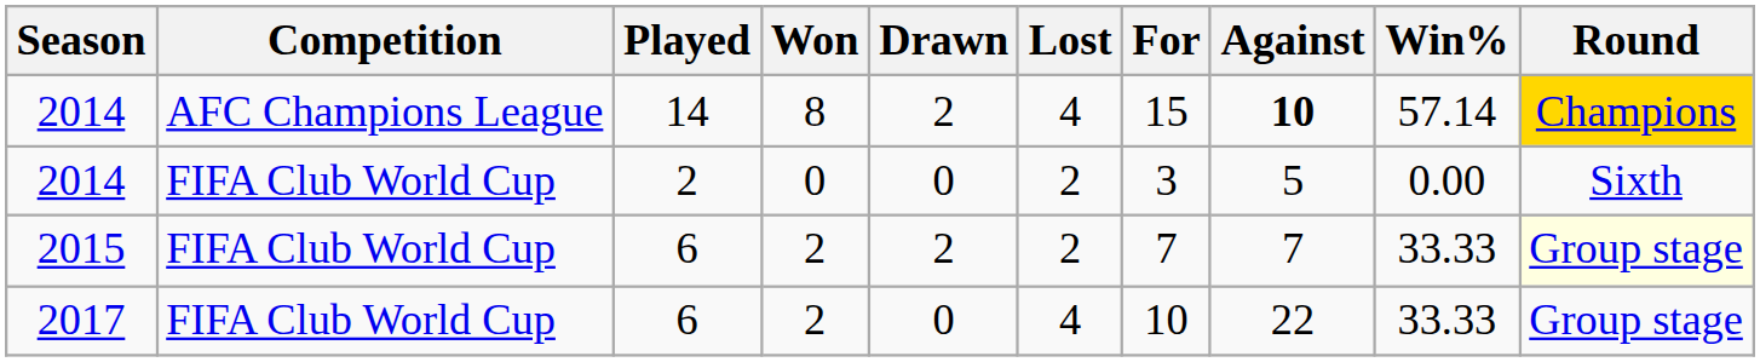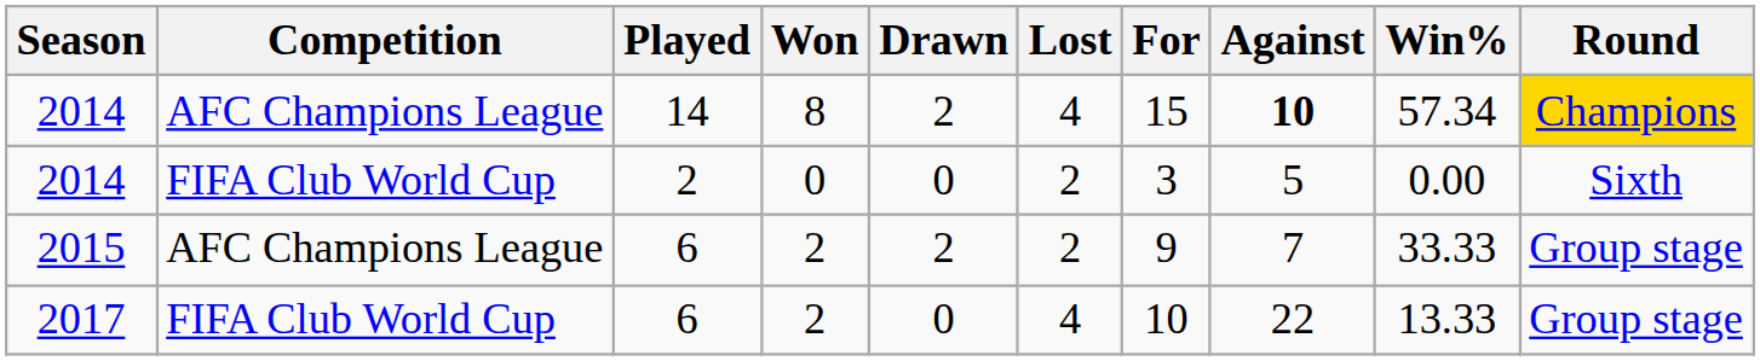2014 / 14 | Win%: 57.14 -> 57.34
2015 | Competition: FIFA Club World Cup -> AFC Champions League
2015 | For: 7 -> 9
2015 | Round: lightyellow background -> no background
2017 | Win%: 33.33 -> 13.33
